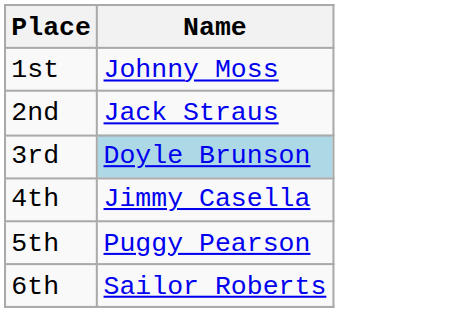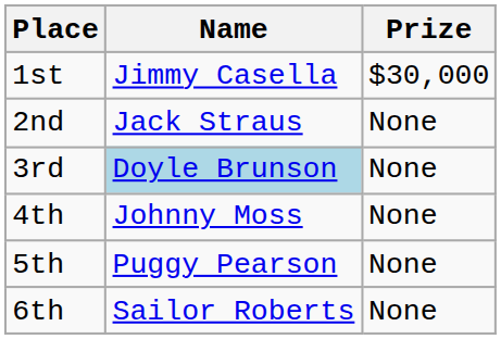+ column: Prize | $30,000 | None | None | None | None | None
1st | Name: Johnny Moss -> Jimmy Casella
4th | Name: Jimmy Casella -> Johnny Moss
